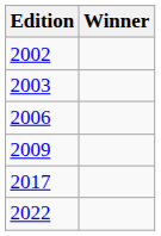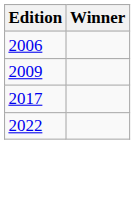- row: 2002
- row: 2003
